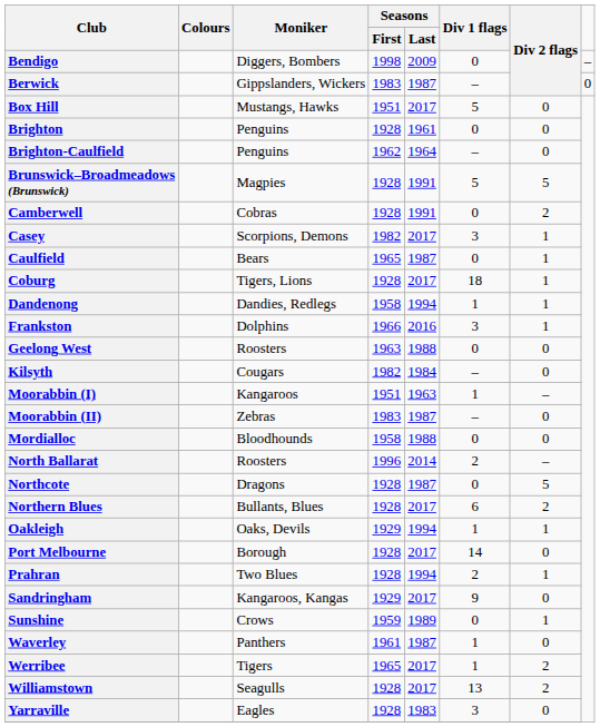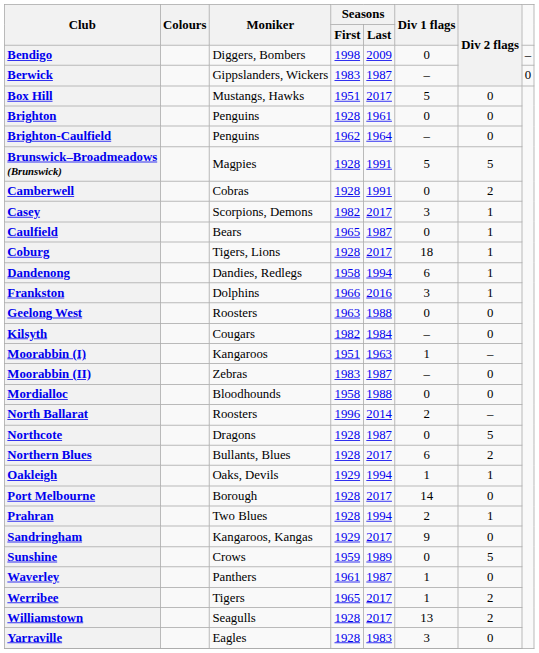Dandenong | Div 1 flags: 1 -> 6
Sunshine | Div 2 flags: 1 -> 5
